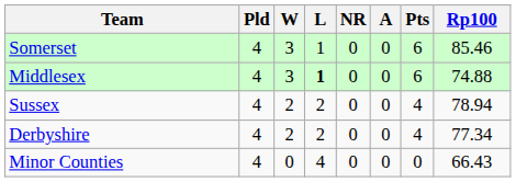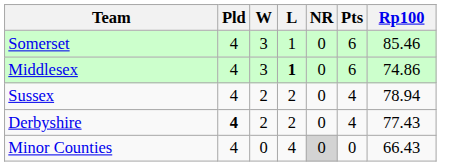- column: A | 0 | 0 | 0 | 0 | 0
Middlesex | Rp100: 74.88 -> 74.86
Derbyshire | Pld: normal -> bold
Derbyshire | Rp100: 77.34 -> 77.43
Minor Counties | NR: no background -> lightgrey background
